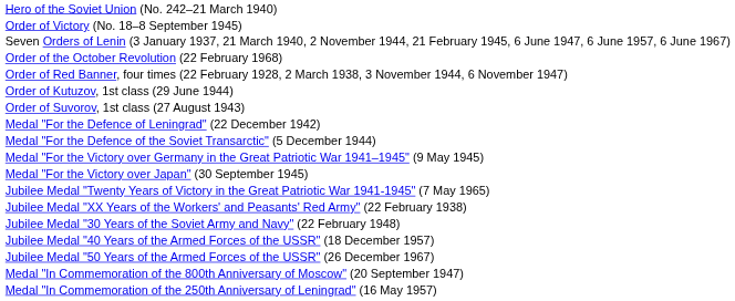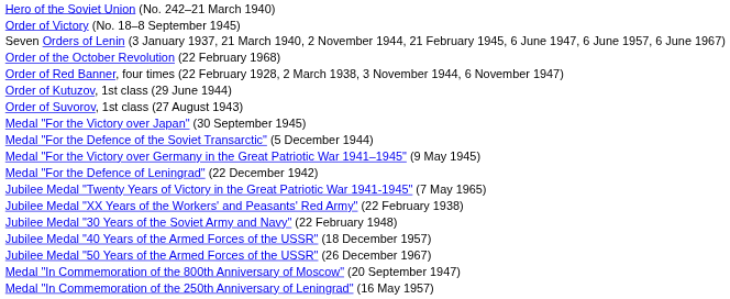rows swapped: Medal "For the Defence of Leningrad" (22 December 1942) <-> Medal "For the Victory over Japan" (30 September 1945)
